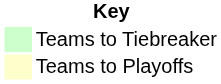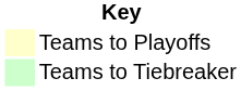rows swapped: Teams to Playoffs <-> Teams to Tiebreaker
